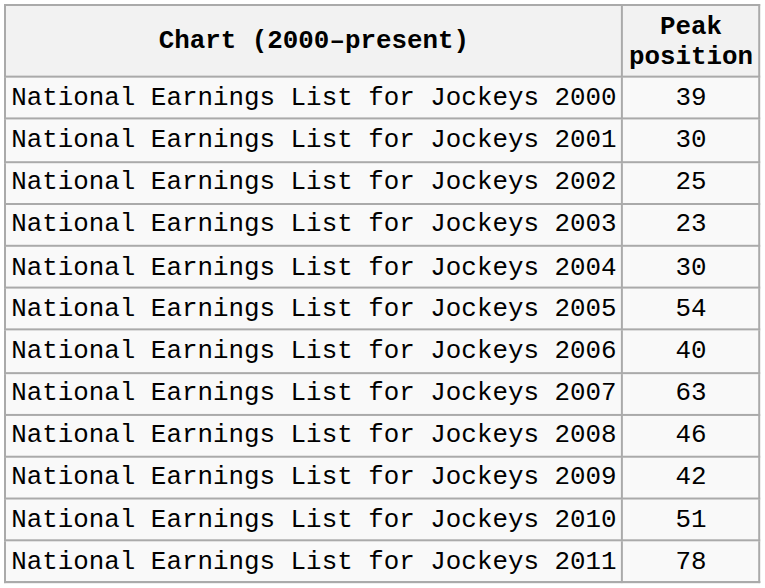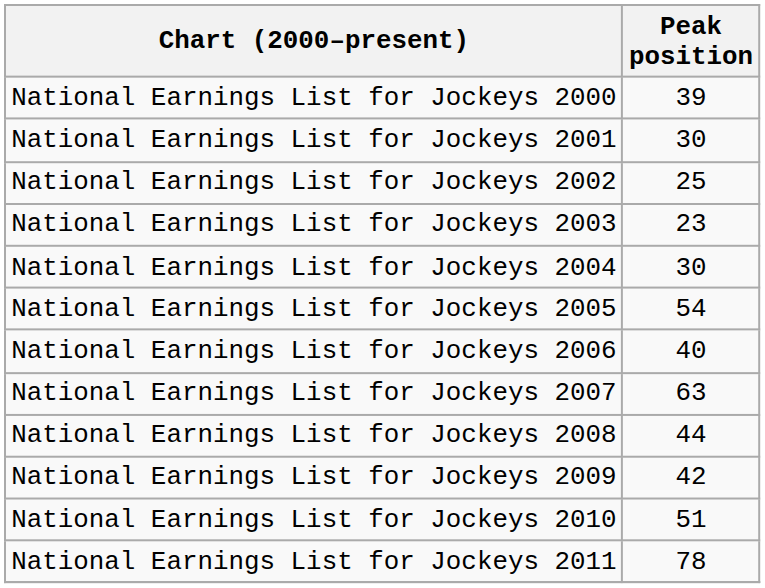National Earnings List for Jockeys 2008 | Peak position: 46 -> 44
